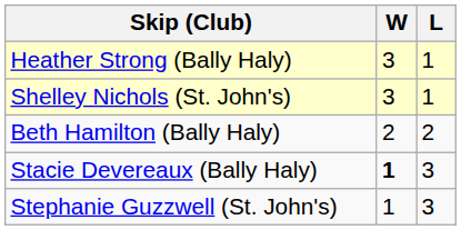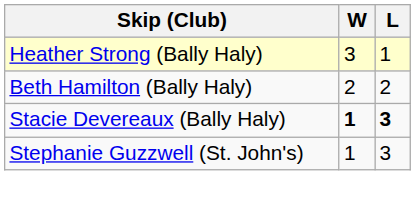- row: Shelley Nichols (St. John's) | 3 | 1
Stacie Devereaux (Bally Haly) | L: normal -> bold
